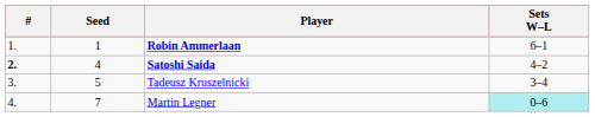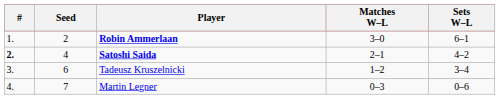+ column: Matches W–L | 3–0 | 2–1 | 1–2 | 0–3
Robin Ammerlaan | Seed: 1 -> 2
Tadeusz Kruszelnicki | Seed: 5 -> 6
Martin Legner | Sets W–L: paleturquoise background -> no background
